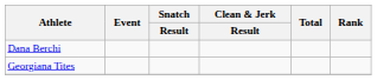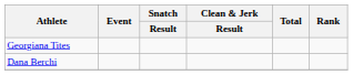rows swapped: Dana Berchi <-> Georgiana Tites
